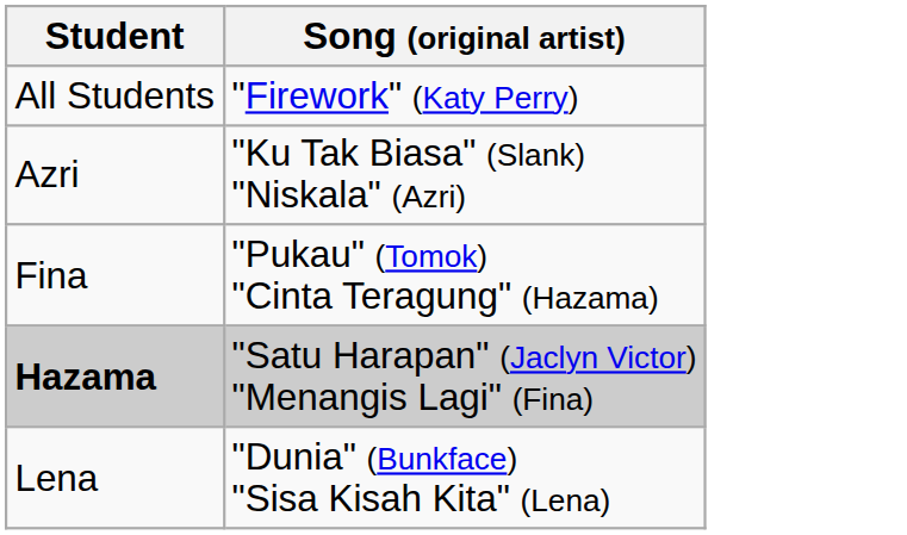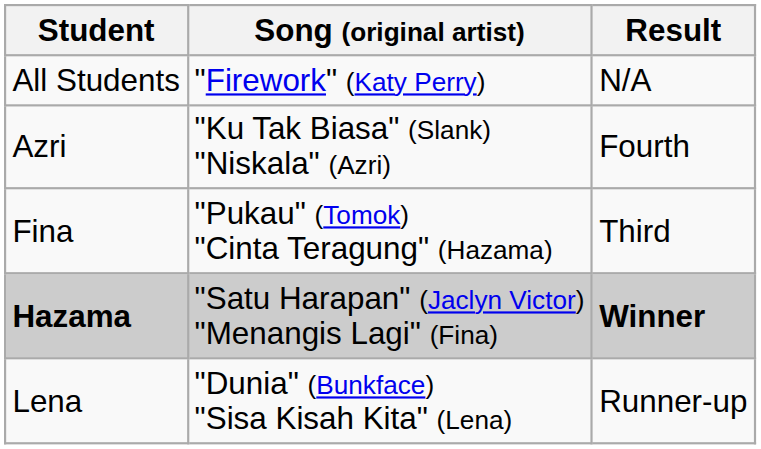+ column: Result | N/A | Fourth | Third | Winner | Runner-up
